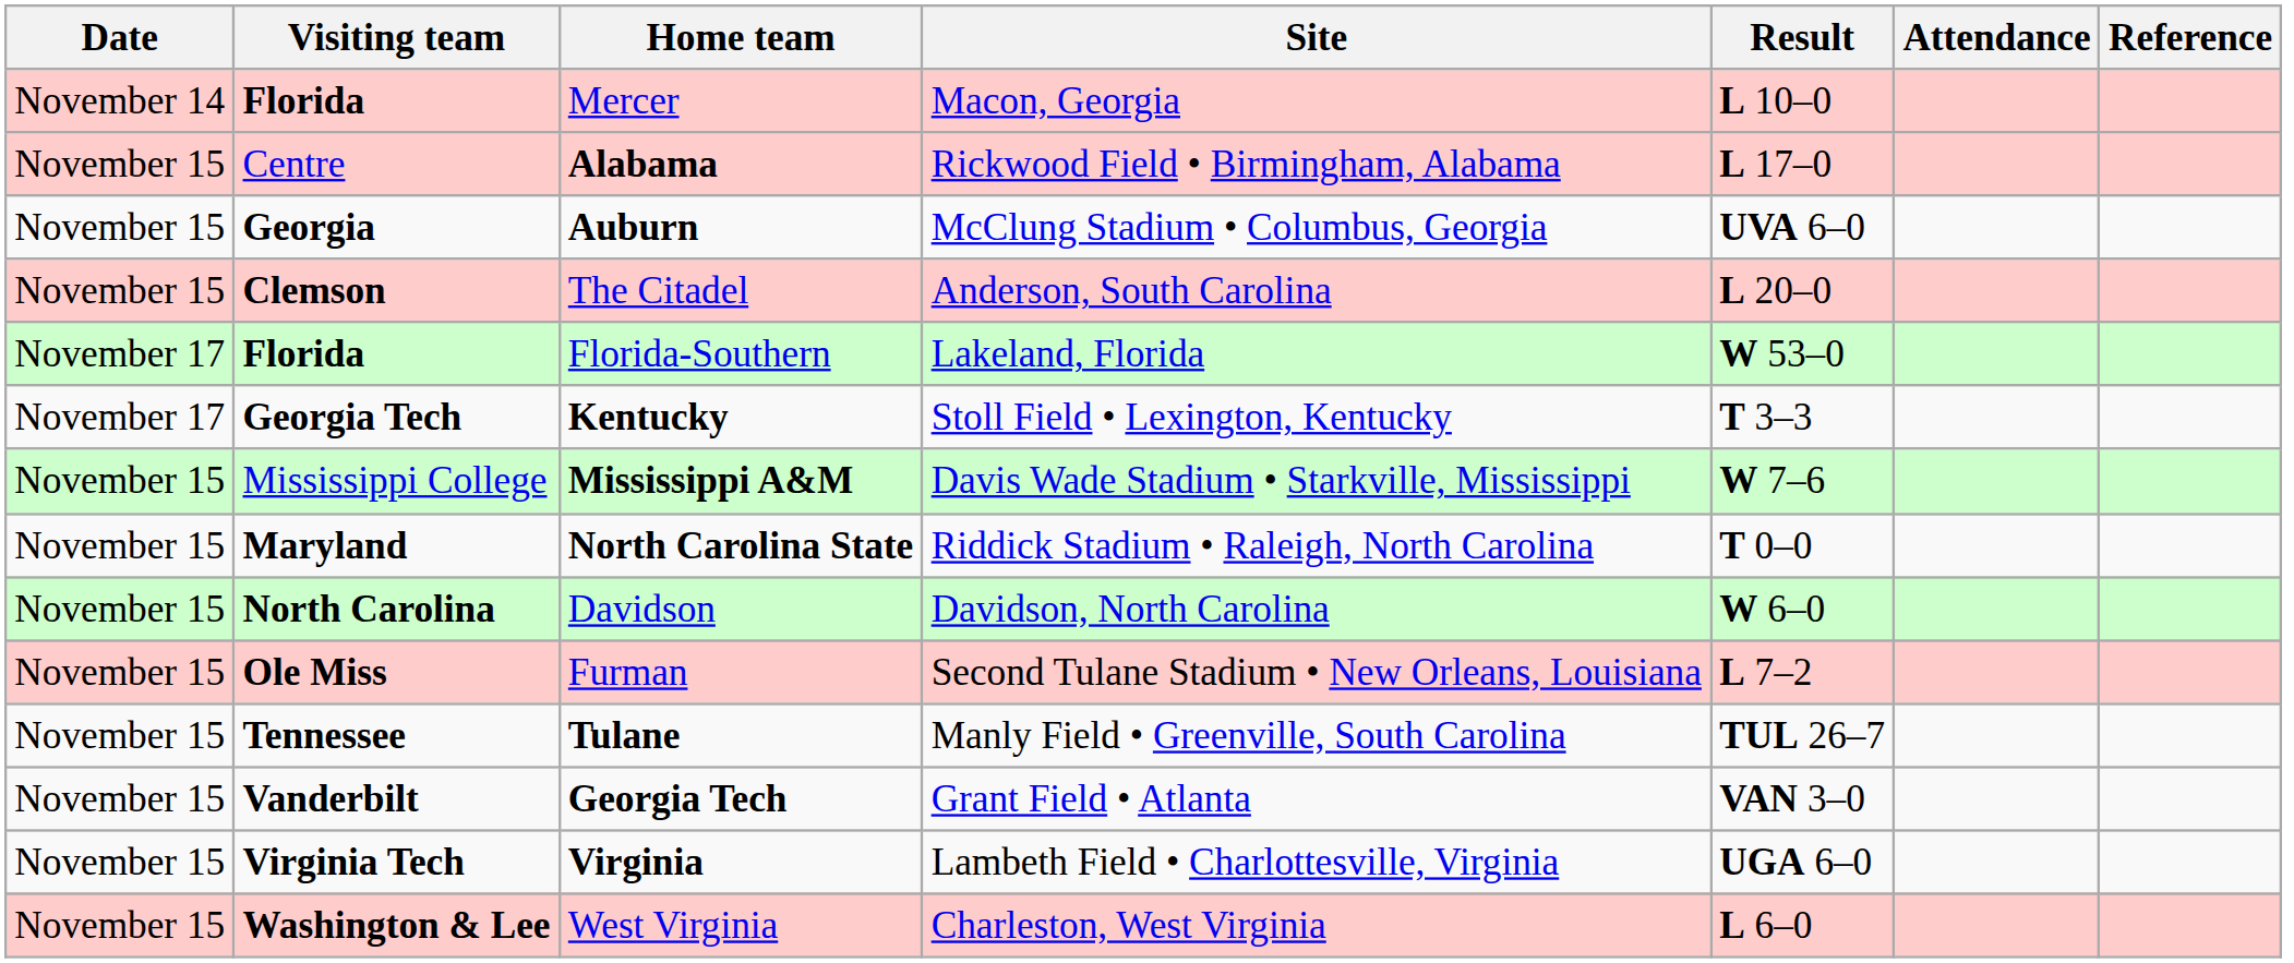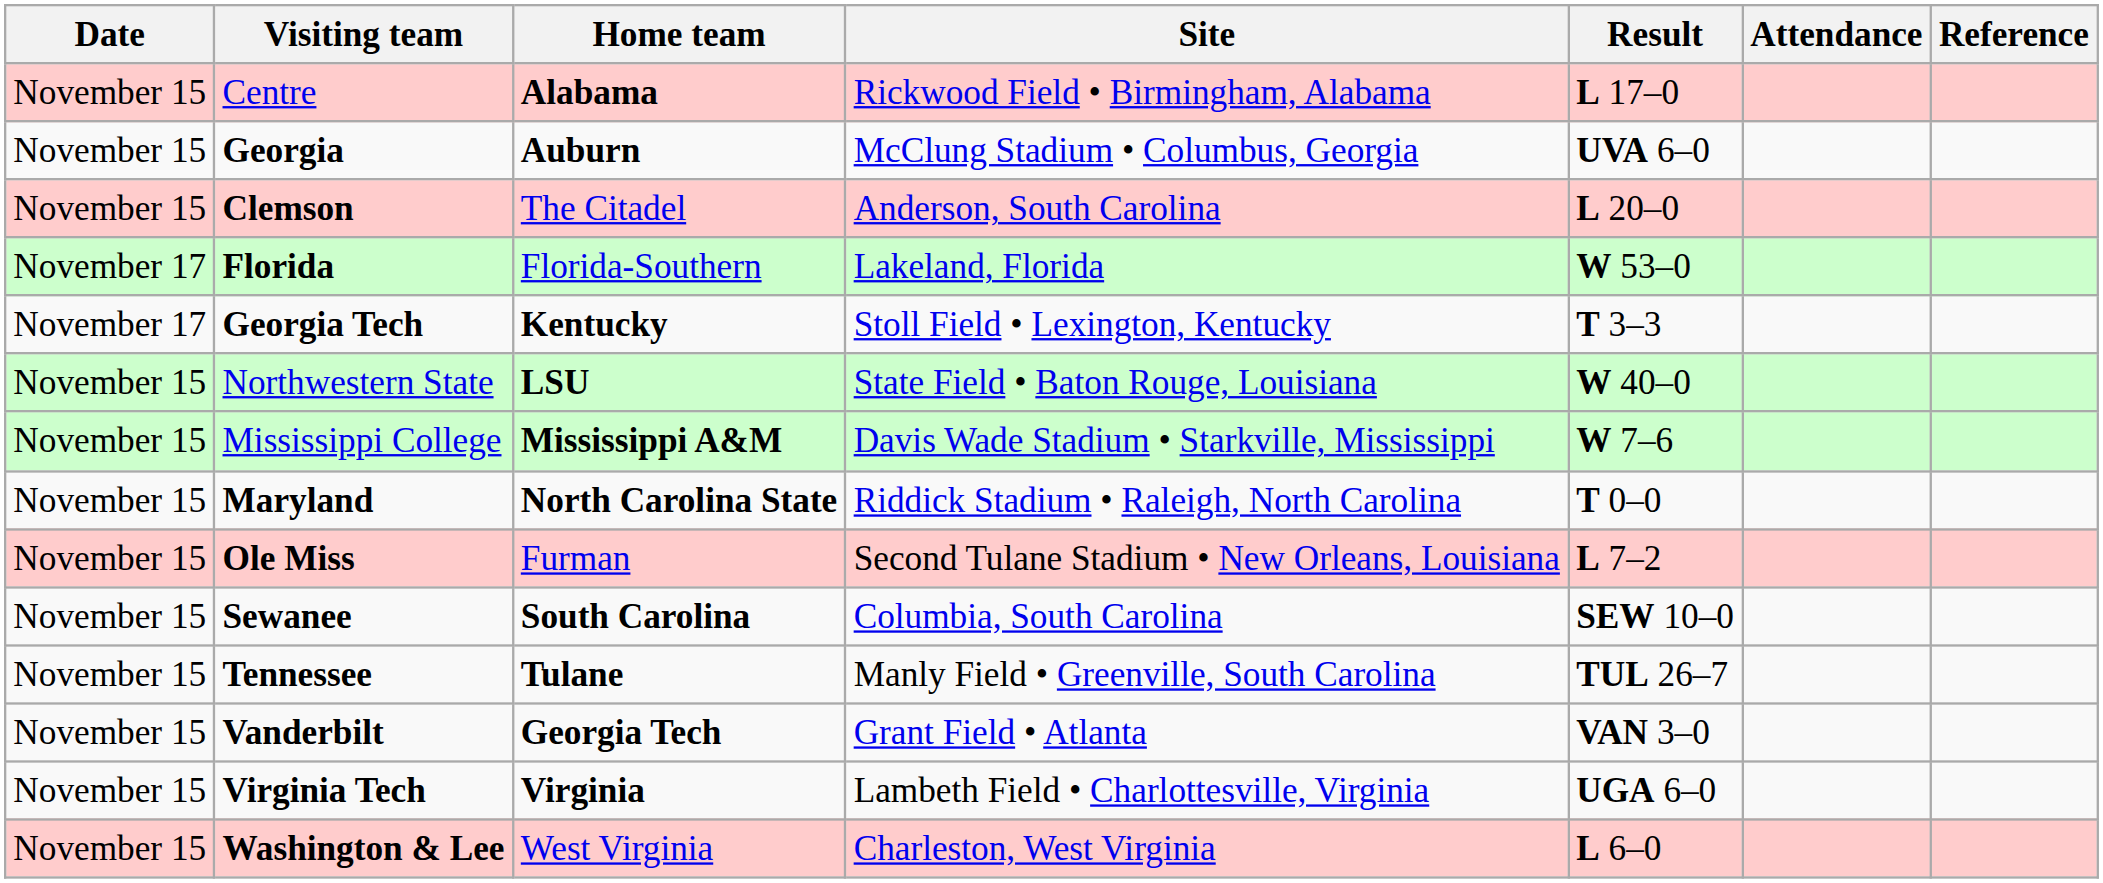- row: November 14 | Florida | Mercer | Macon, Georgia | L 10–0
+ row: November 15 | Northwestern State | LSU | State Field • Baton Rouge, Louisiana | W 40–0
- row: November 15 | North Carolina | Davidson | Davidson, North Carolina | W 6–0
+ row: November 15 | Sewanee | South Carolina | Columbia, South Carolina | SEW 10–0
